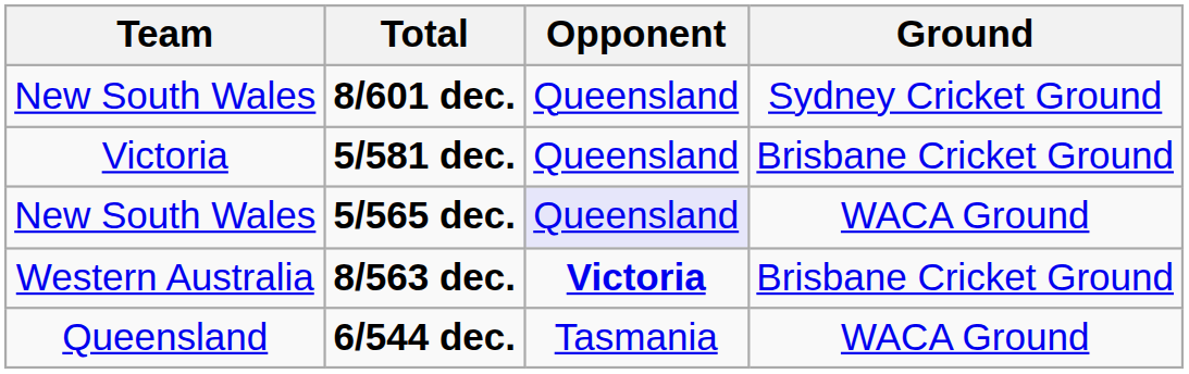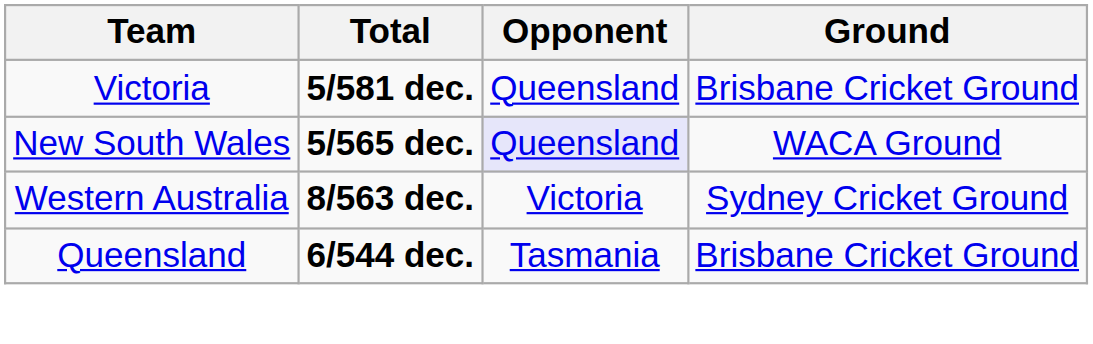- row: New South Wales | 8/601 dec. | Queensland | Sydney Cricket Ground
8/563 dec. | Opponent: bold -> normal
8/563 dec. | Ground: Brisbane Cricket Ground -> Sydney Cricket Ground
6/544 dec. | Ground: WACA Ground -> Brisbane Cricket Ground
